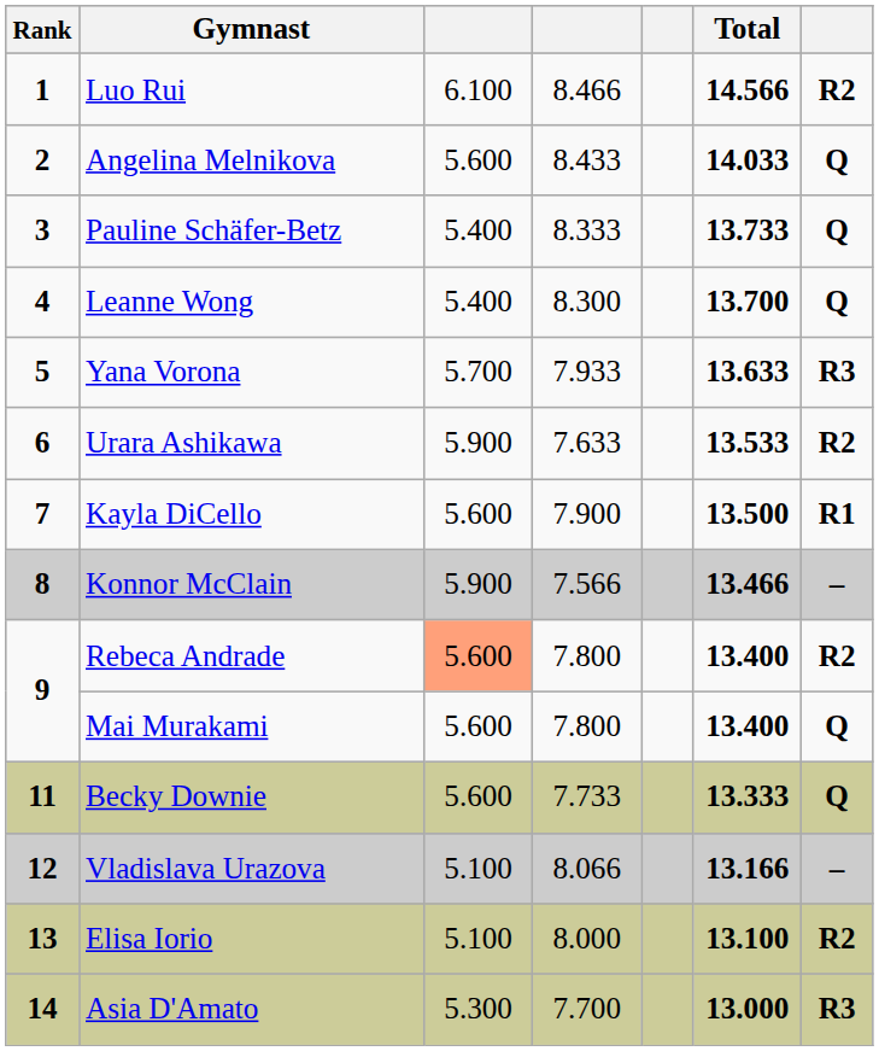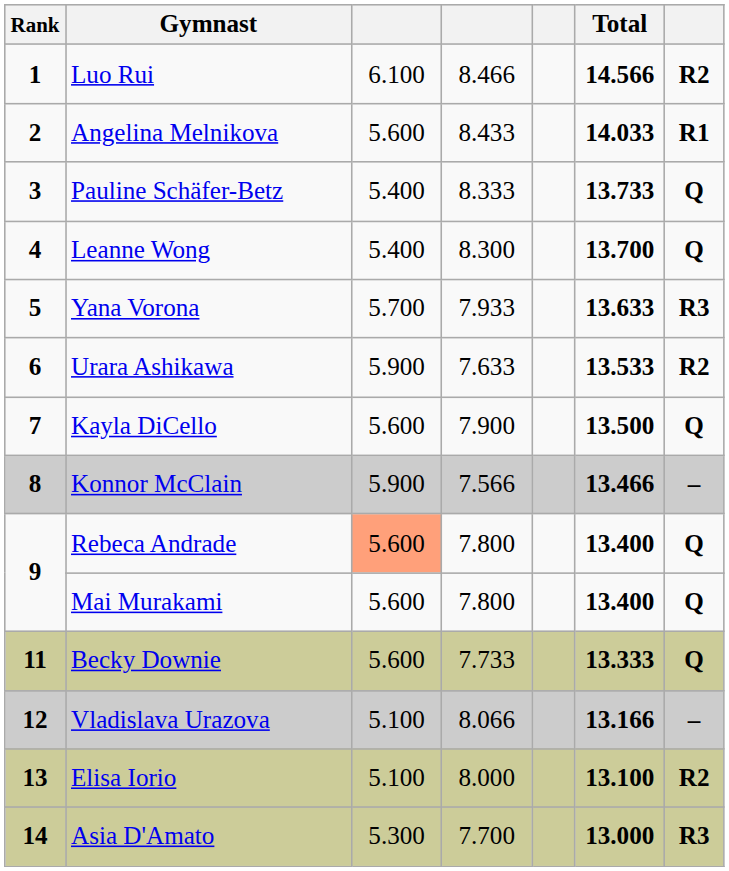Angelina Melnikova | column 7: Q -> R1
Kayla DiCello | column 7: R1 -> Q
Rebeca Andrade | column 7: R2 -> Q
